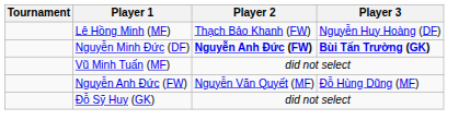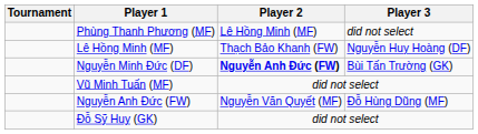+ row: Phùng Thanh Phương (MF) | Lê Hồng Minh (MF) | did not select
Nguyễn Minh Đức (DF) | Player 3: bold -> normal
